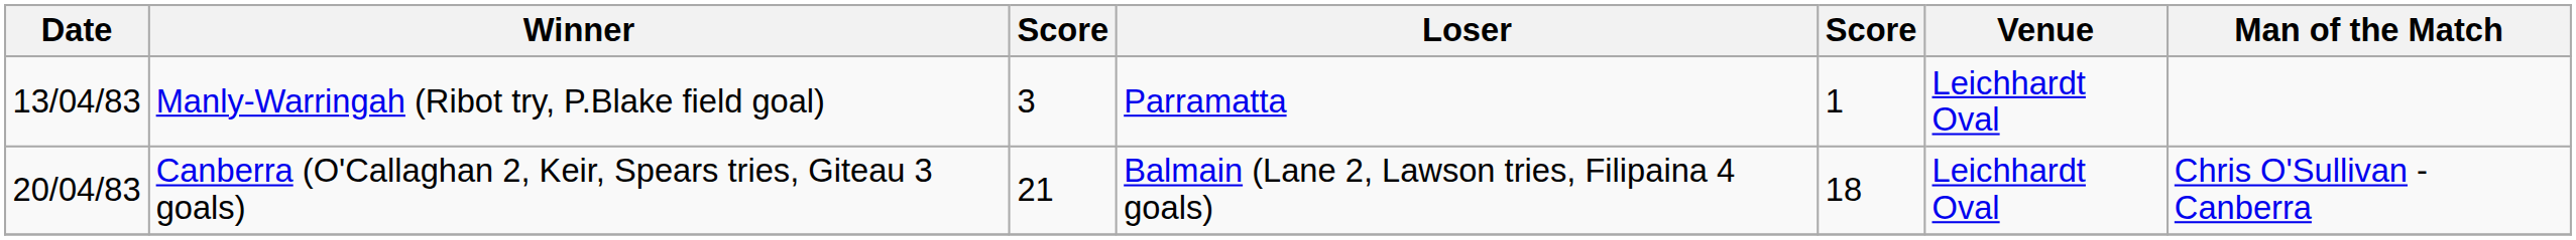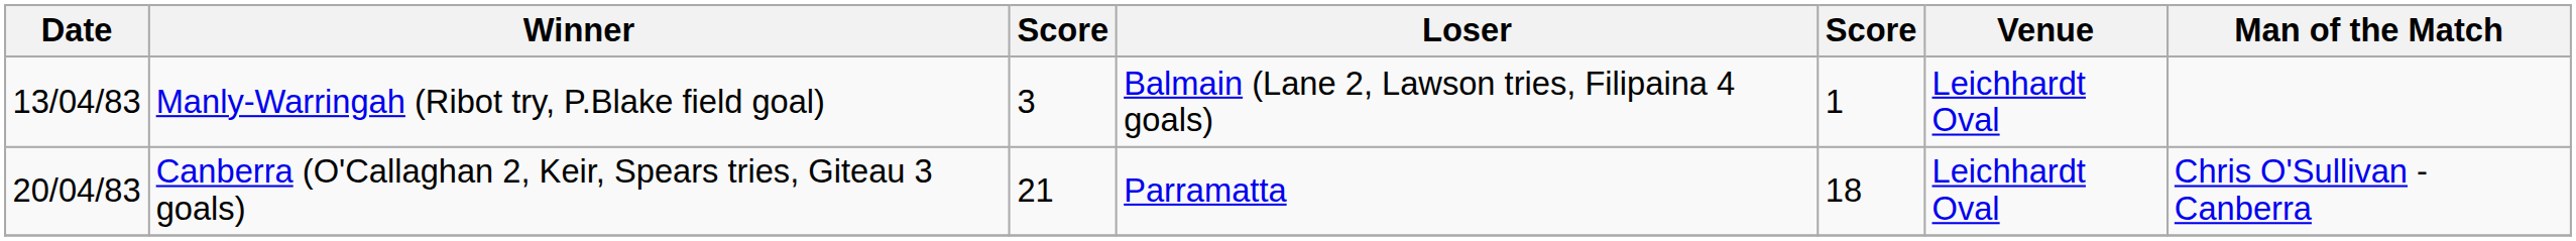Manly-Warringah (Ribot try, P.Blake field goal) | Loser: Parramatta -> Balmain (Lane 2, Lawson tries, Filipaina 4 goals)
Canberra (O'Callaghan 2, Keir, Spears tries, Giteau 3 goals) | Loser: Balmain (Lane 2, Lawson tries, Filipaina 4 goals) -> Parramatta
